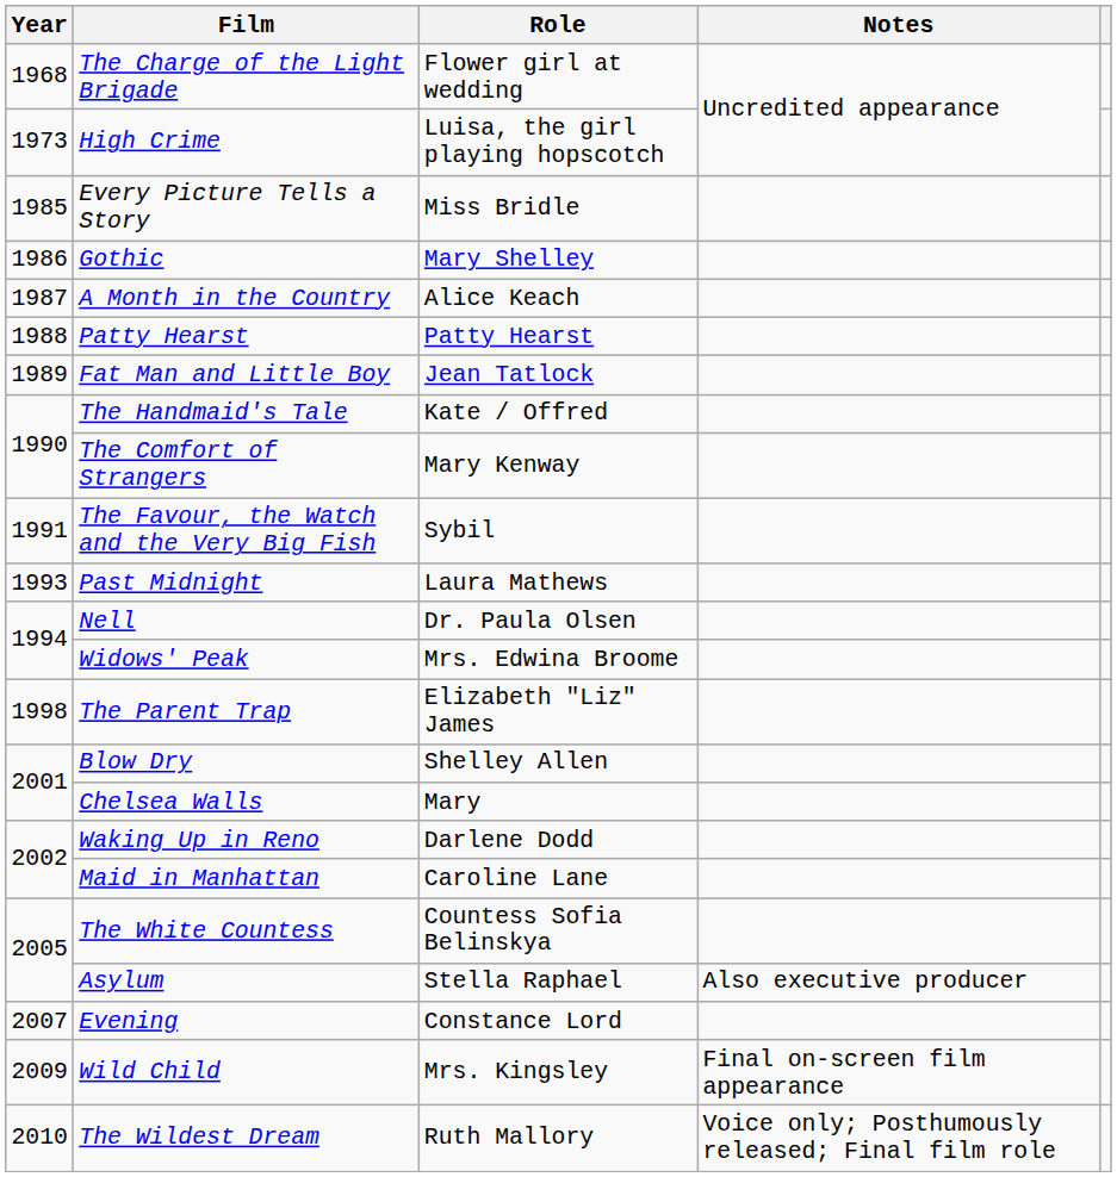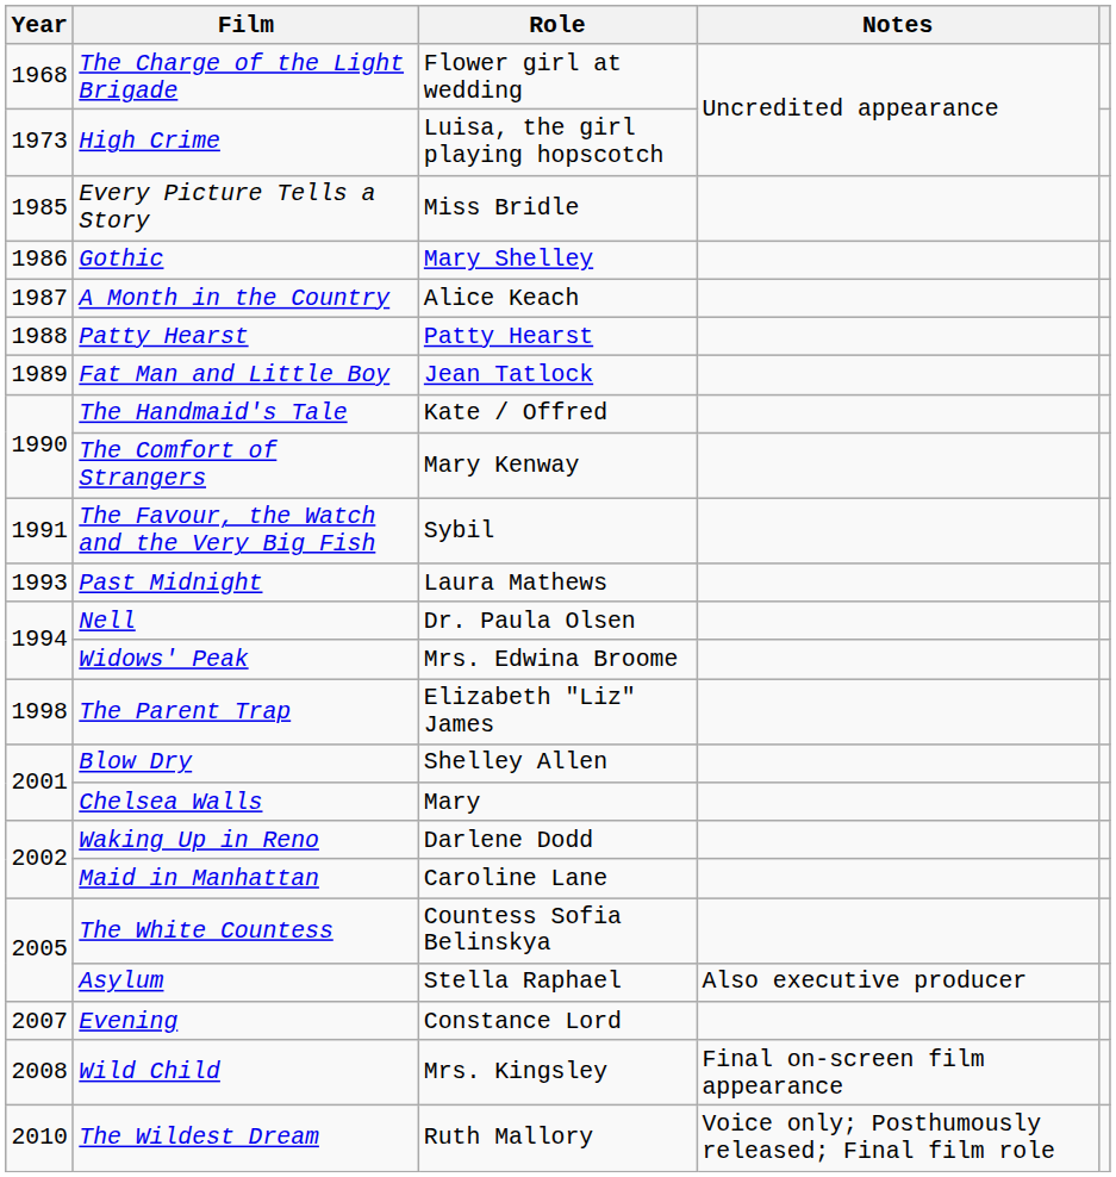Wild Child | Year: 2009 -> 2008
